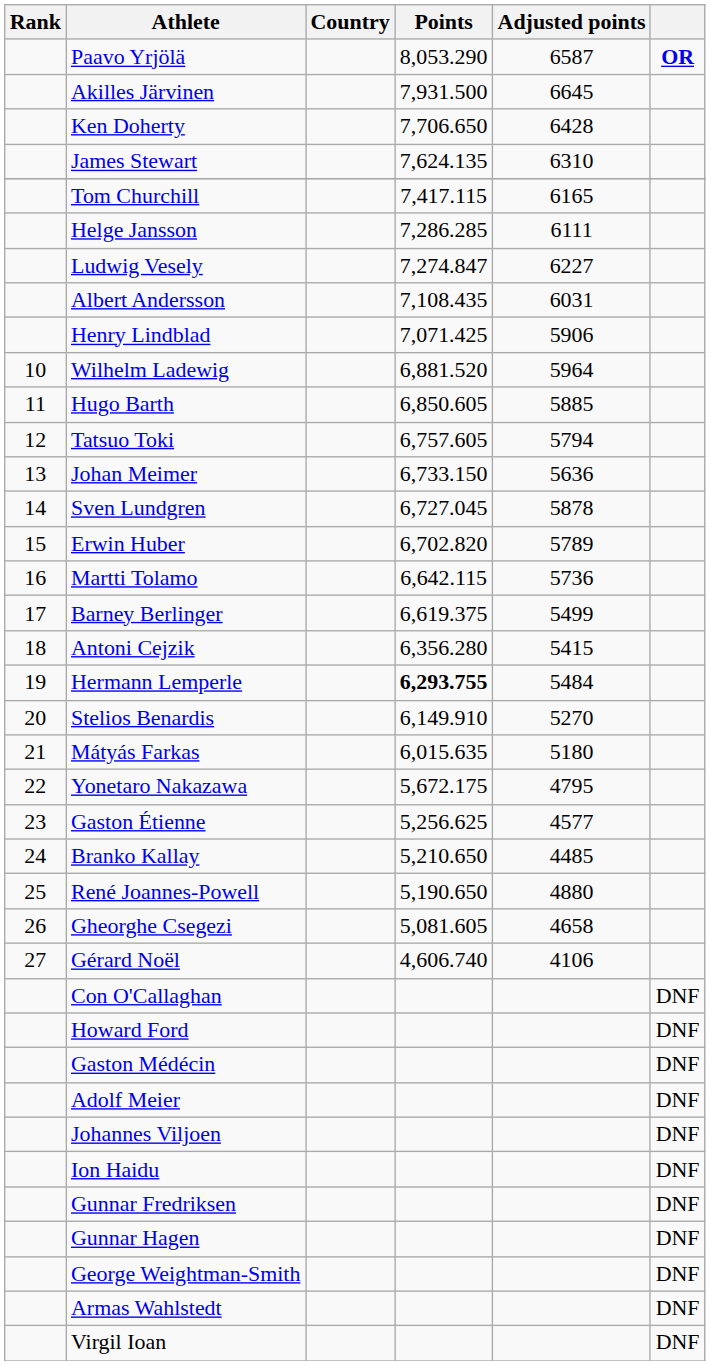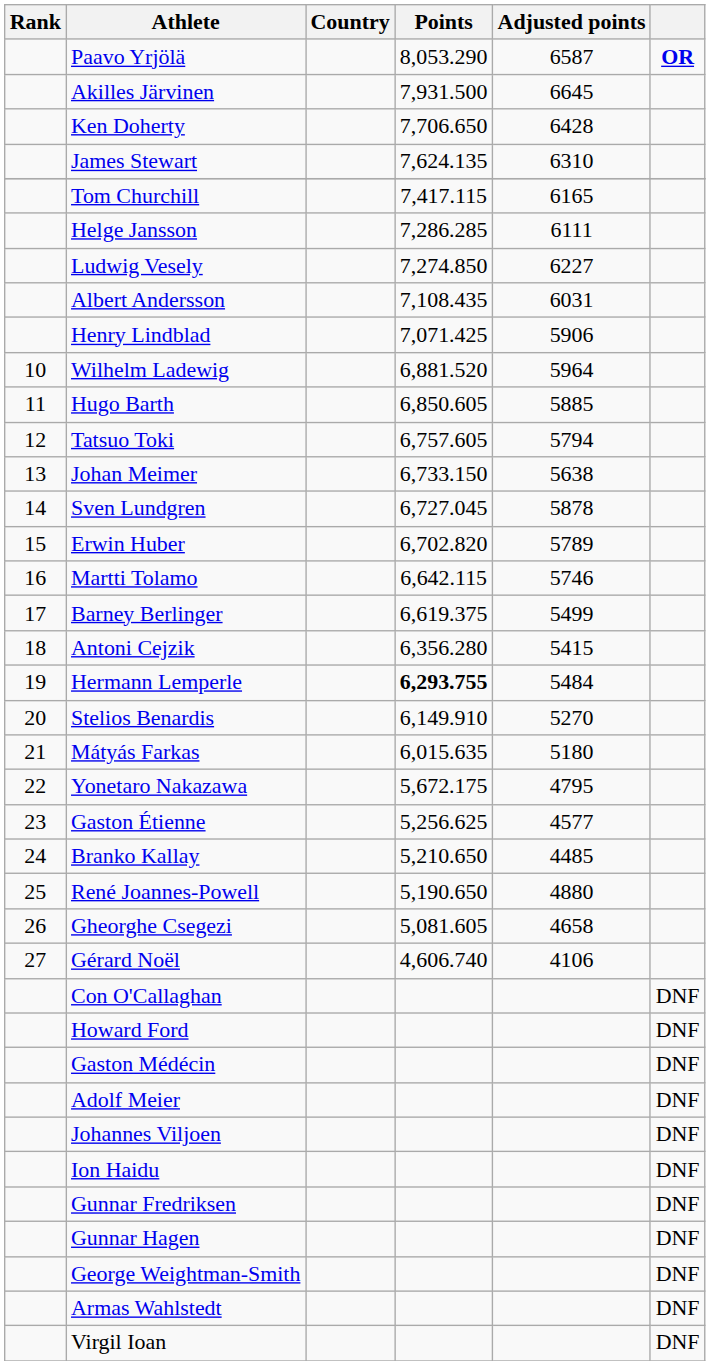Ludwig Vesely | Points: 7,274.847 -> 7,274.850
Johan Meimer | Adjusted points: 5636 -> 5638
Martti Tolamo | Adjusted points: 5736 -> 5746
